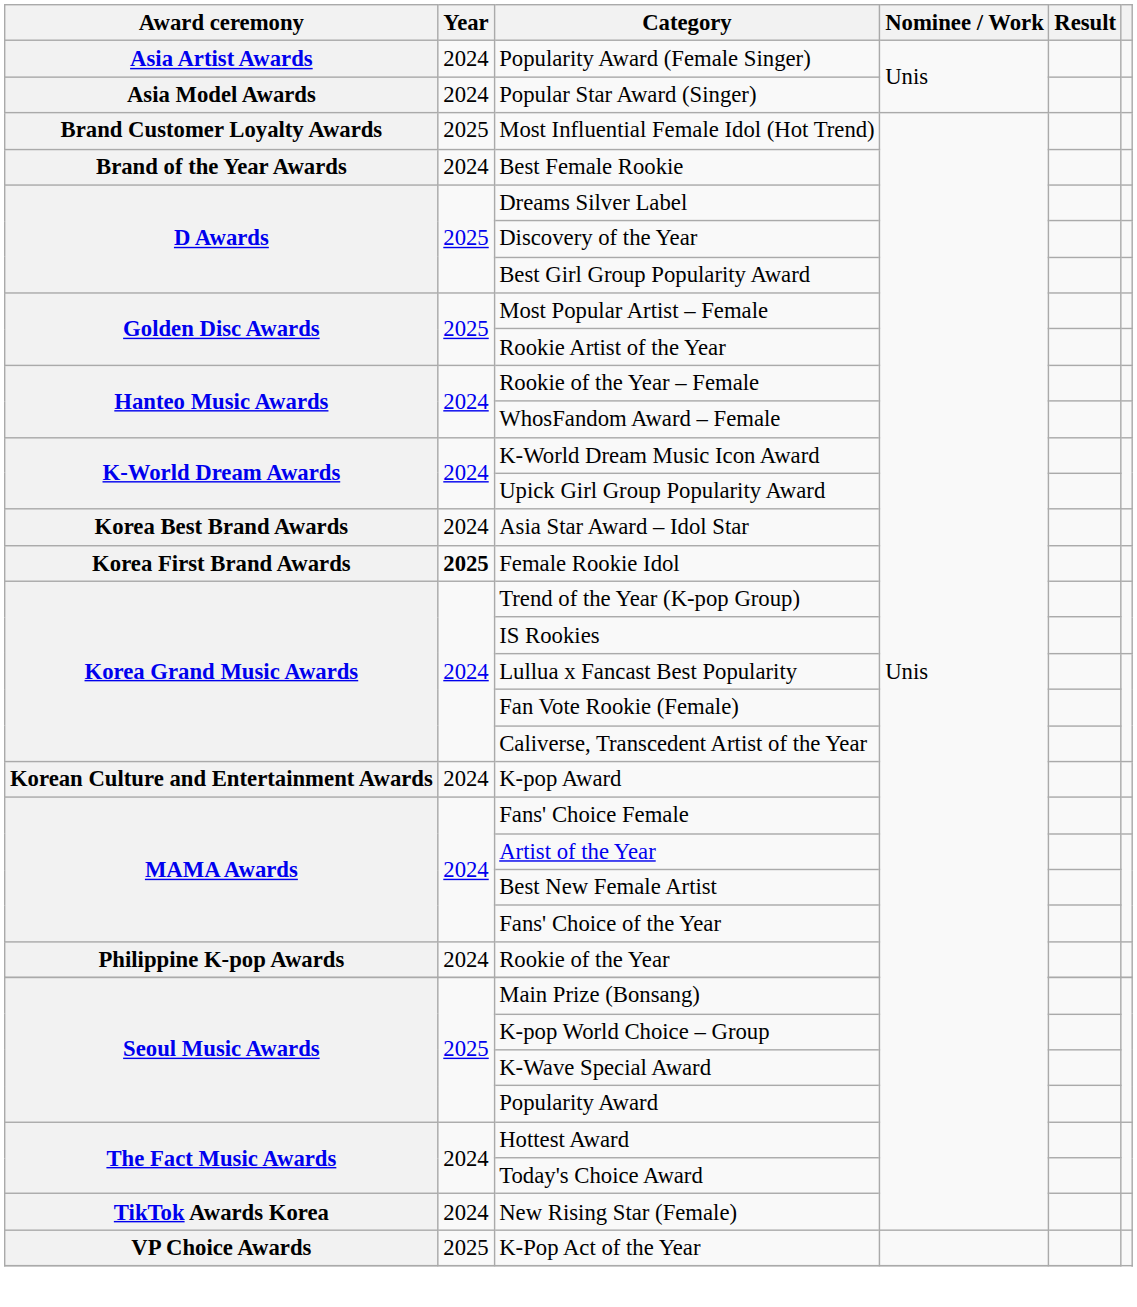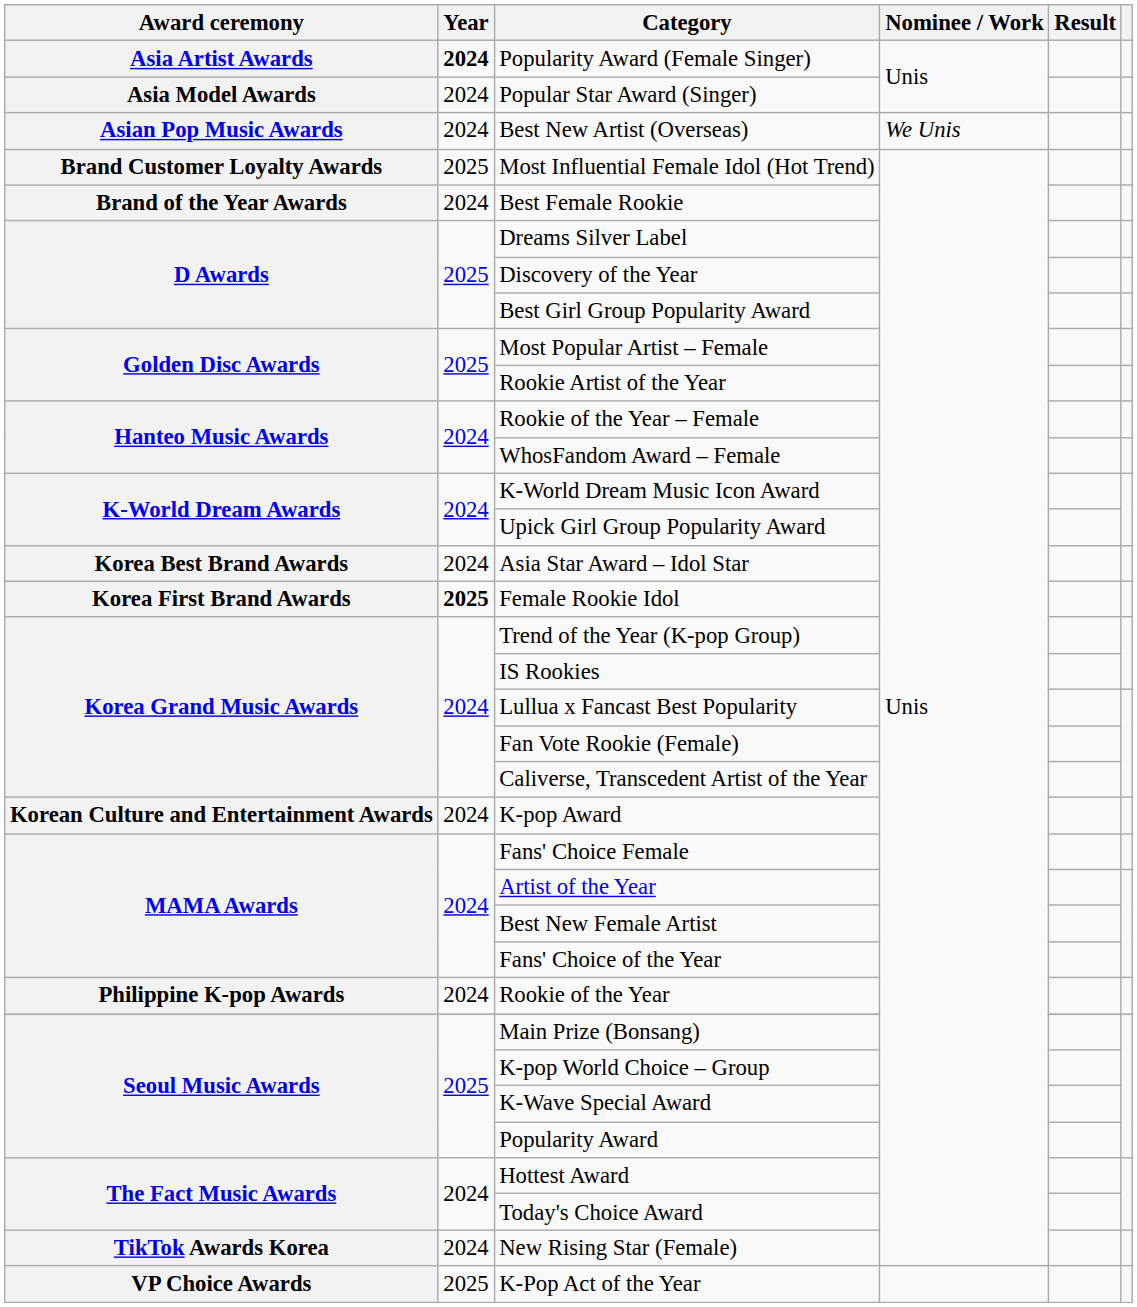Popularity Award (Female Singer) | Year: normal -> bold
+ row: Asian Pop Music Awards | 2024 | Best New Artist (Overseas) | We Unis
